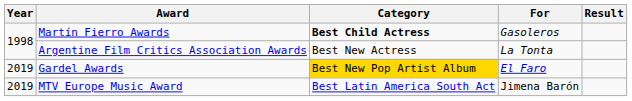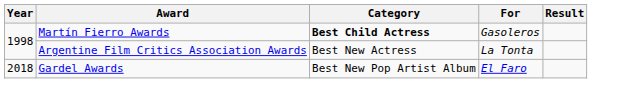Gardel Awards | Year: 2019 -> 2018
Gardel Awards | Category: gold background -> no background
- row: 2019 | MTV Europe Music Award | Best Latin America South Act | Jimena Barón
